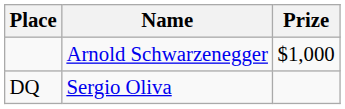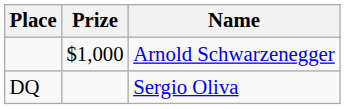columns swapped: Prize <-> Name
